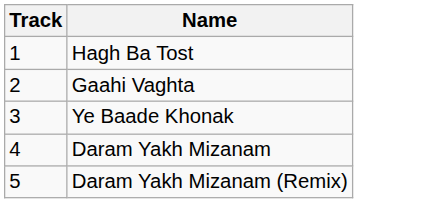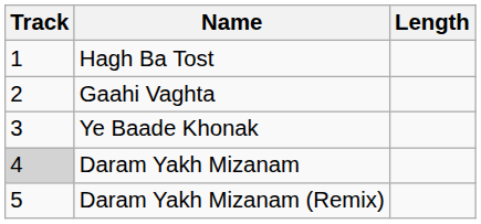+ column: Length
Daram Yakh Mizanam | Track: no background -> lightgrey background
